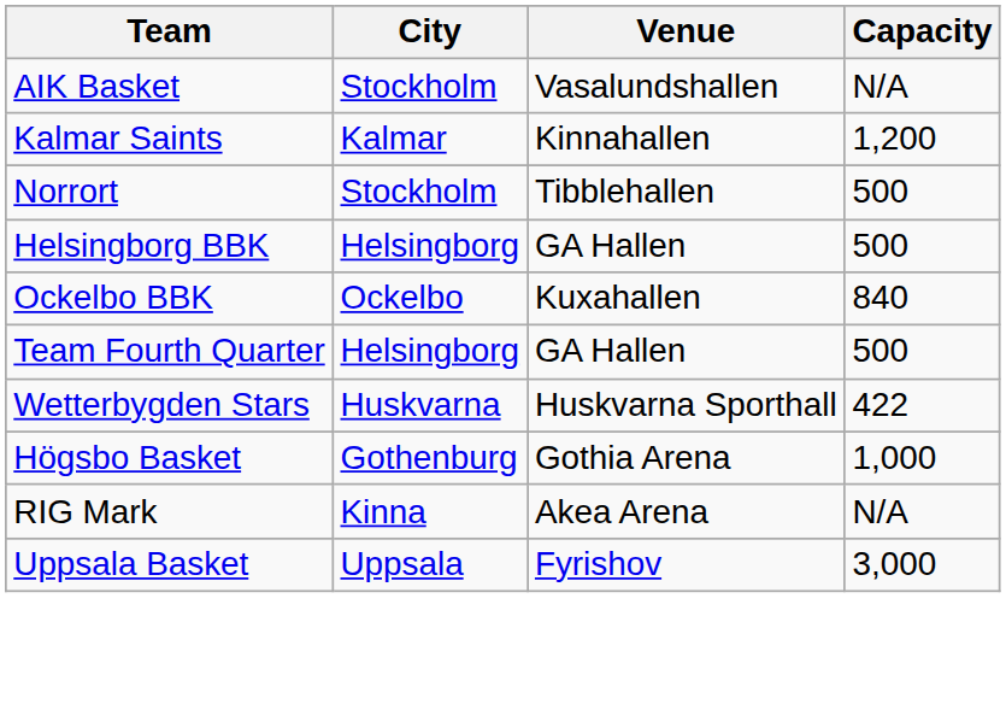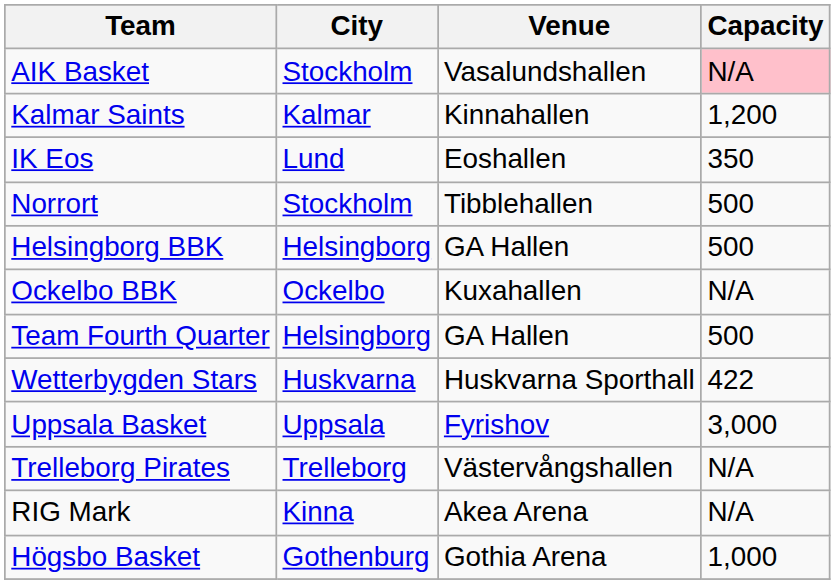AIK Basket | Capacity: no background -> pink background
+ row: IK Eos | Lund | Eoshallen | 350
Ockelbo BBK | Capacity: 840 -> N/A
rows swapped: Uppsala Basket <-> Högsbo Basket
+ row: Trelleborg Pirates | Trelleborg | Västervångshallen | N/A
